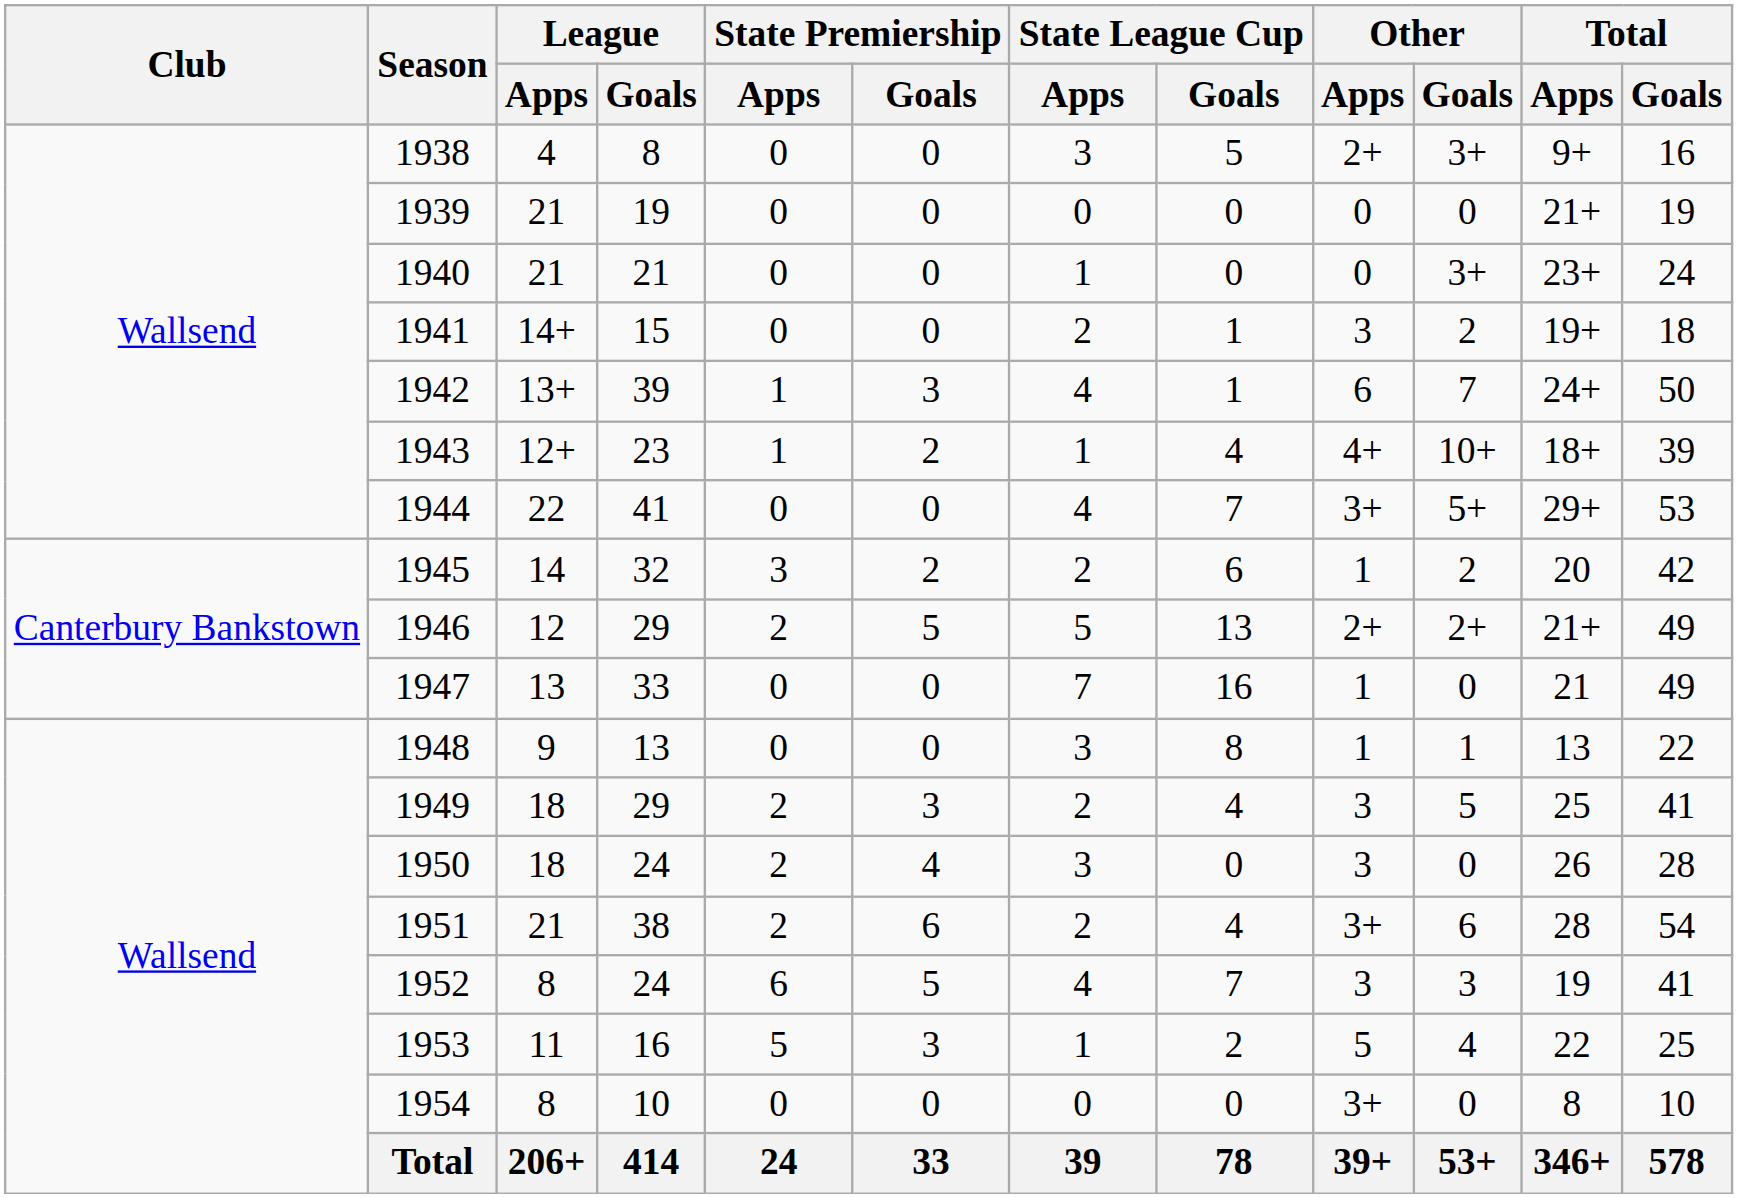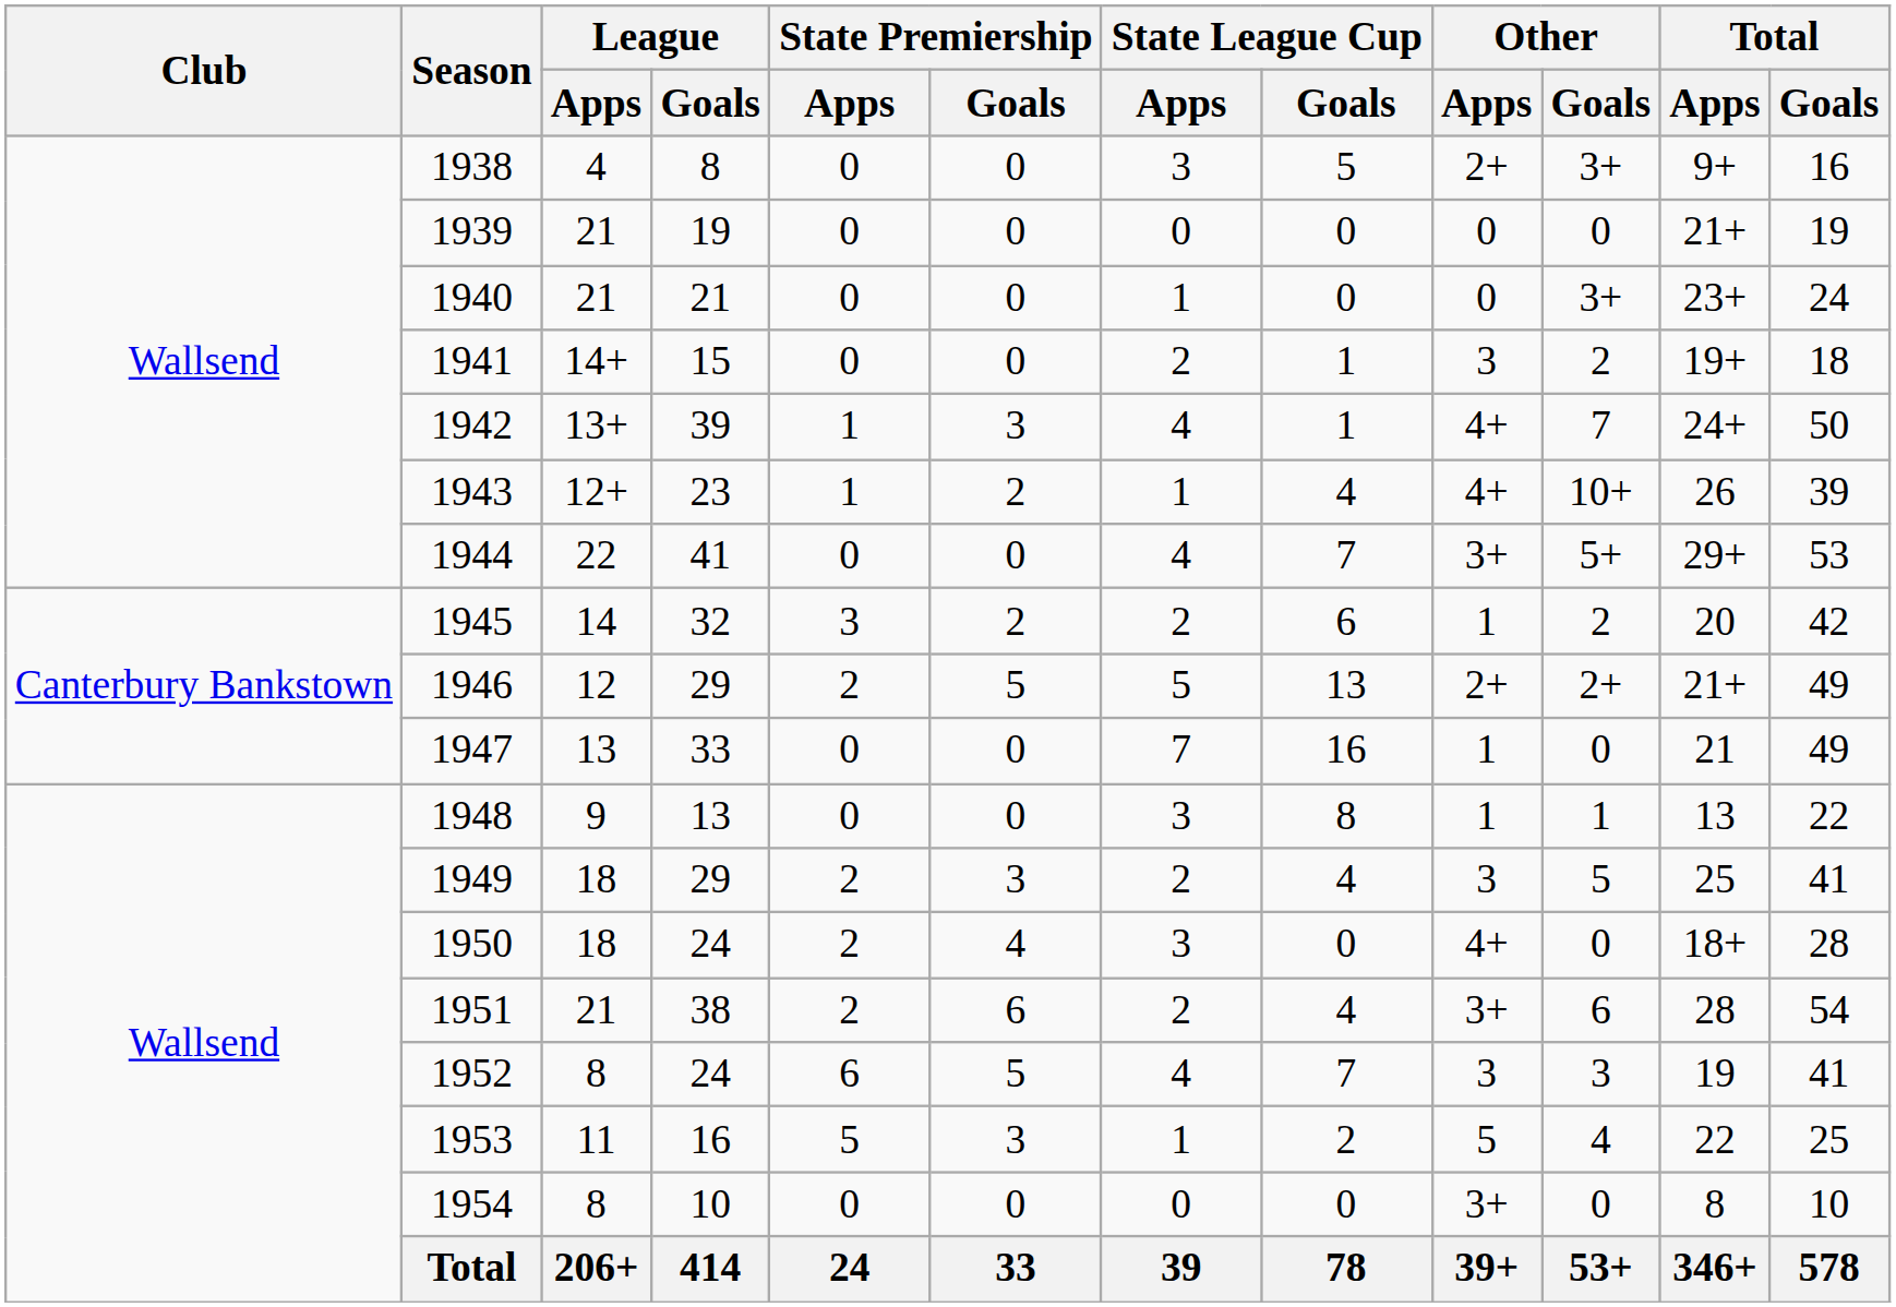1942 | Other / Apps: 6 -> 4+
1943 | Total / Apps: 18+ -> 26
1950 | Other / Apps: 3 -> 4+
1950 | Total / Apps: 26 -> 18+
